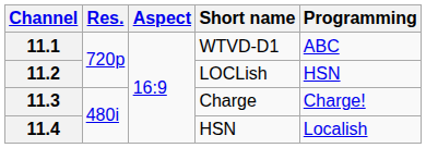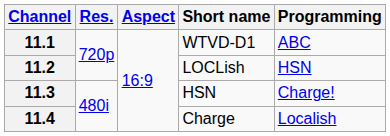11.3 | Short name: Charge -> HSN
11.4 | Short name: HSN -> Charge
